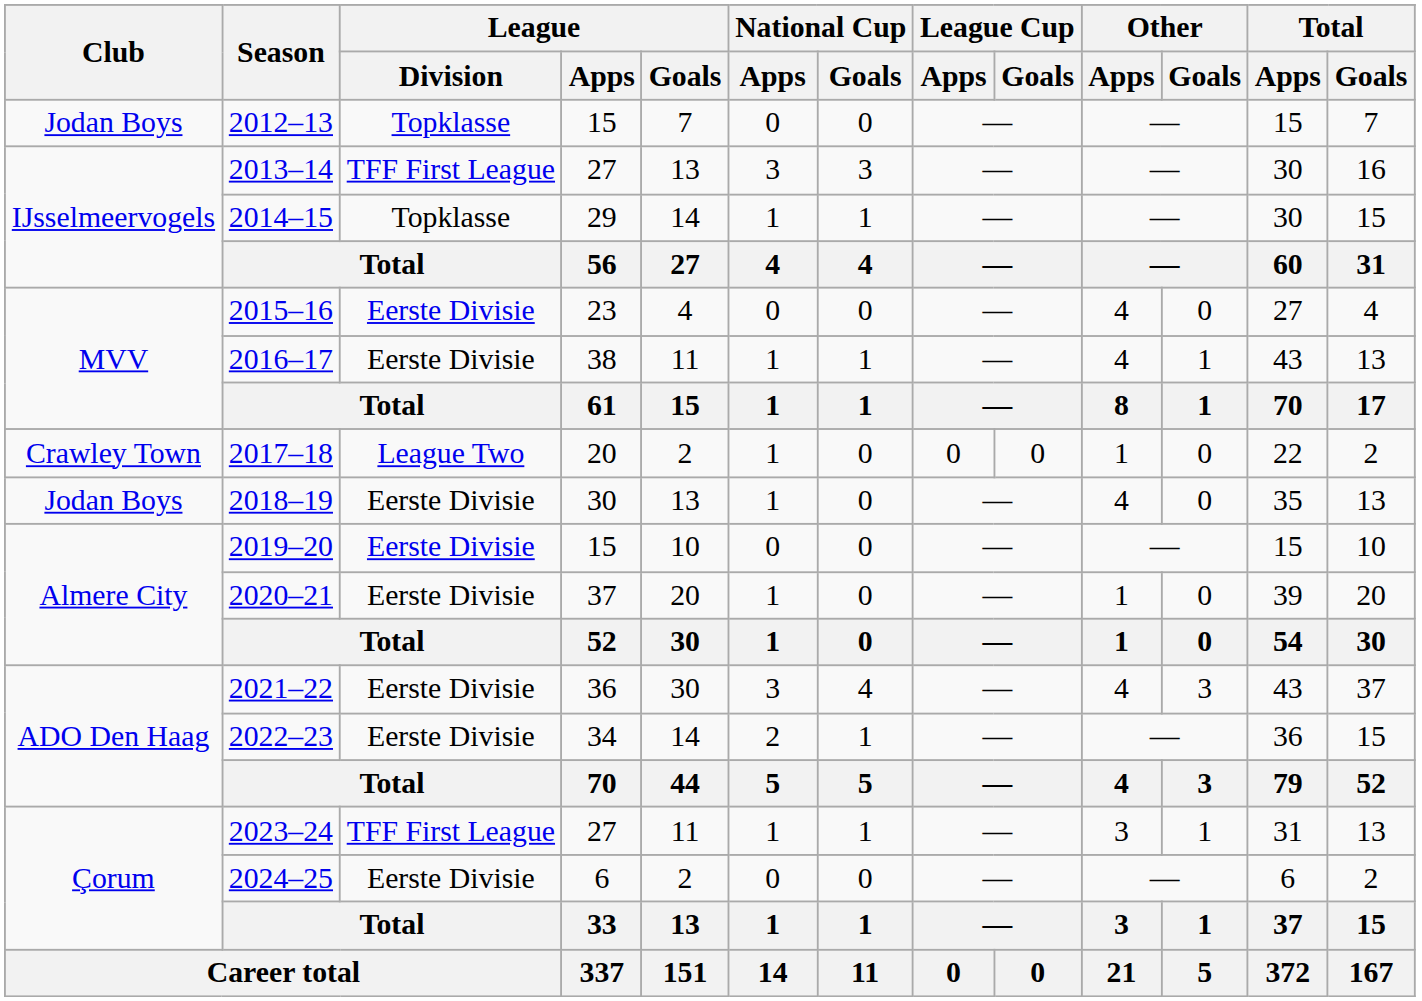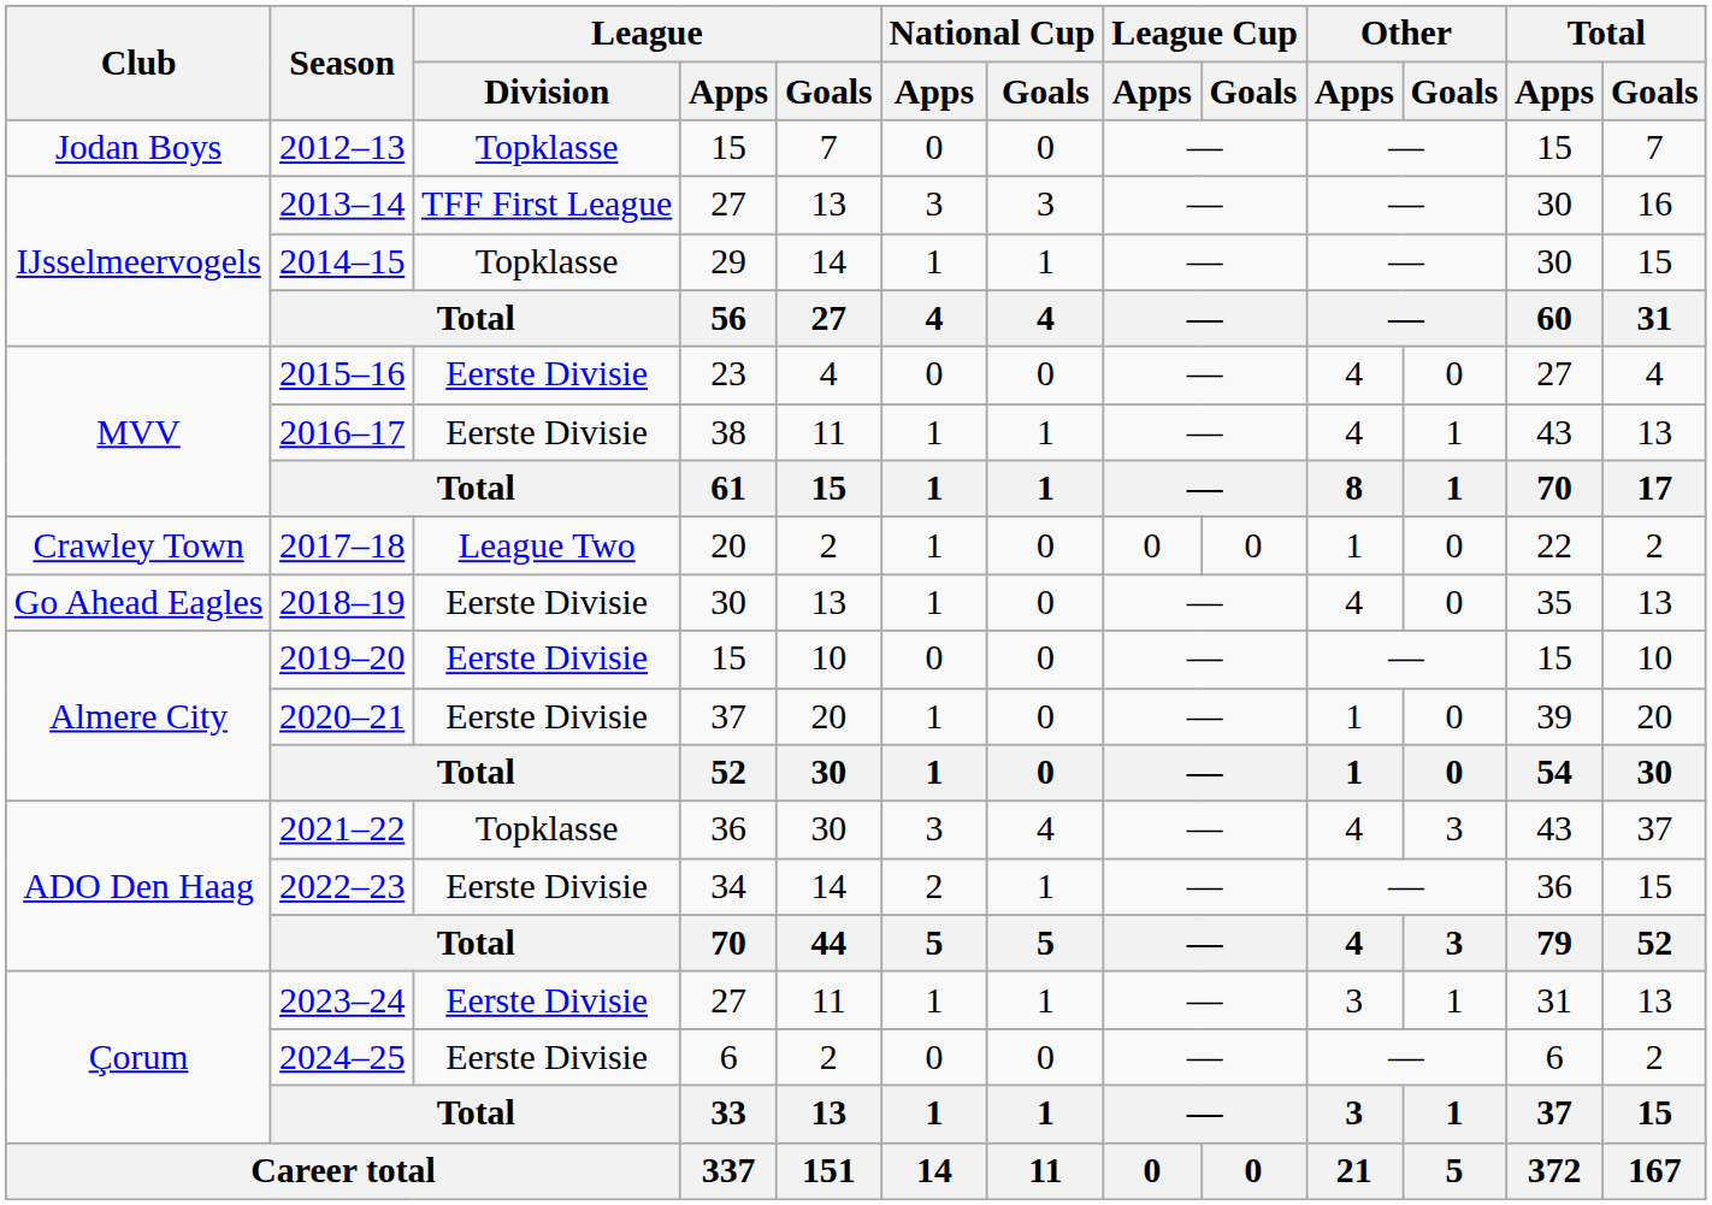2018–19 | Club: Jodan Boys -> Go Ahead Eagles
2021–22 | League / Division: Eerste Divisie -> Topklasse
2023–24 | League / Division: TFF First League -> Eerste Divisie
